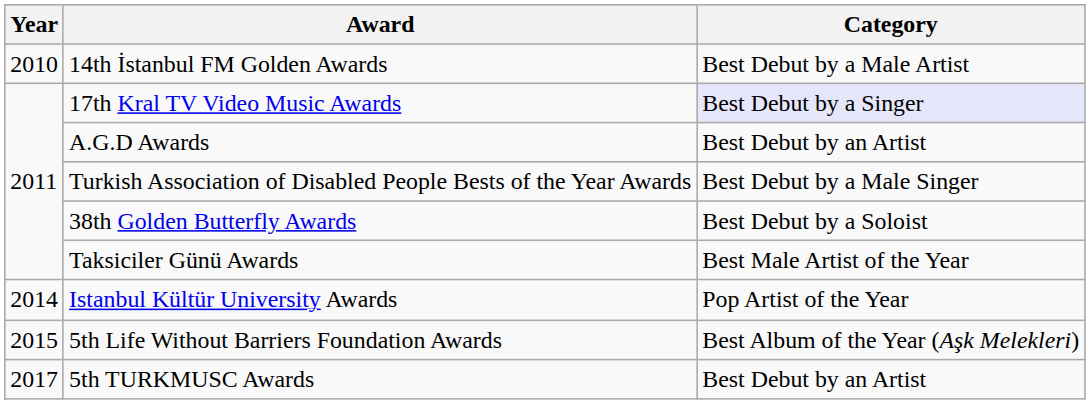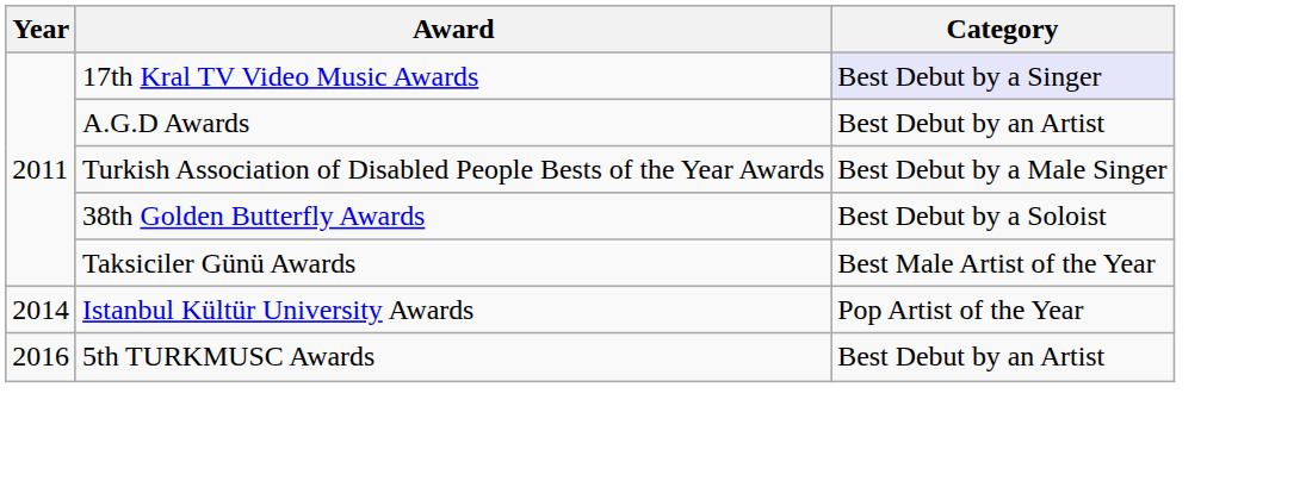- row: 2010 | 14th İstanbul FM Golden Awards | Best Debut by a Male Artist
- row: 2015 | 5th Life Without Barriers Foundation Awards | Best Album of the Year (Aşk Melekleri)
5th TURKMUSC Awards | Year: 2017 -> 2016
